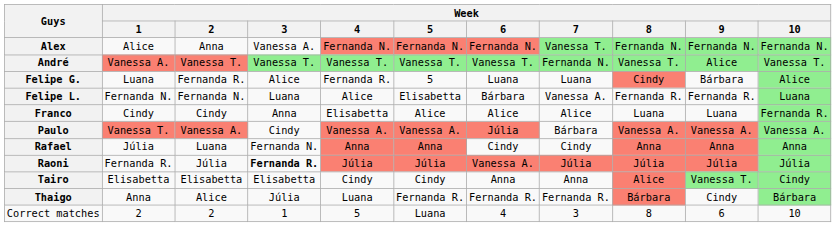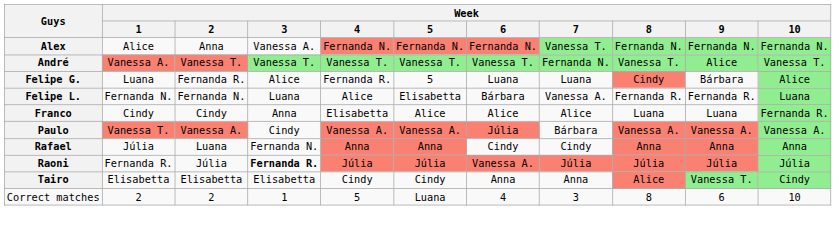- row: Thaigo | Anna | Alice | Júlia | Luana | Fernanda R. | Fernanda R. | Fernanda R. | Bárbara | Cindy | Bárbara
